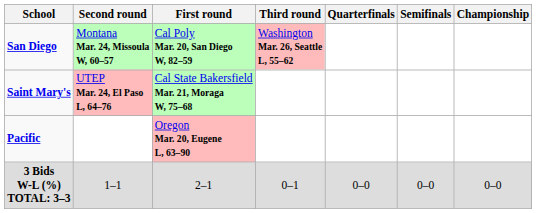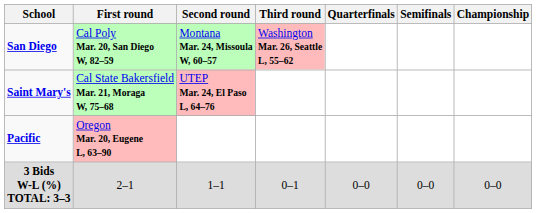columns swapped: First round <-> Second round
